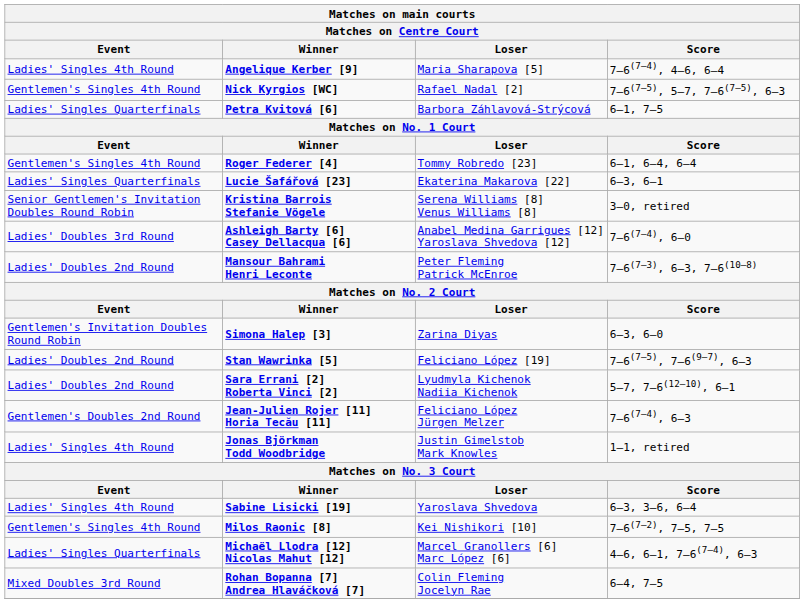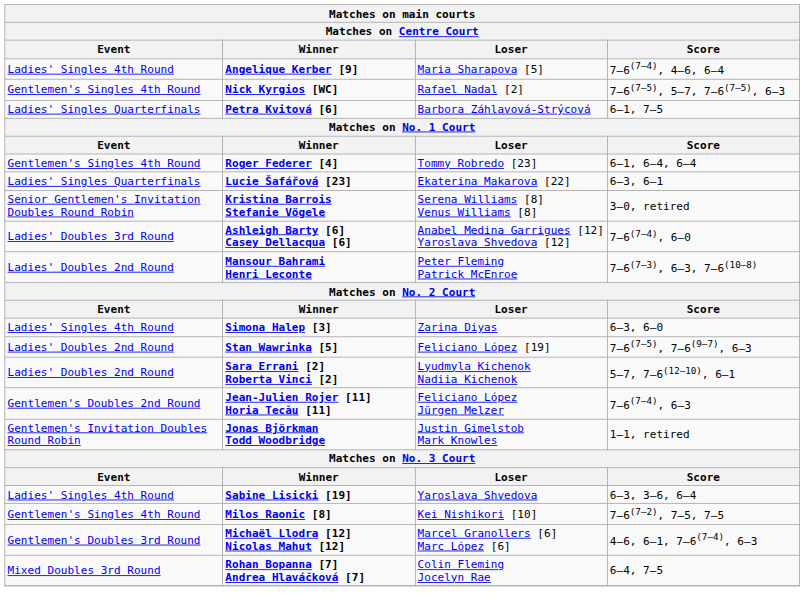Simona Halep [3] | Event: Gentlemen's Invitation Doubles Round Robin -> Ladies' Singles 4th Round
Jonas Björkman Todd Woodbridge | Event: Ladies' Singles 4th Round -> Gentlemen's Invitation Doubles Round Robin
Michaël Llodra [12] Nicolas Mahut [12] | Event: Ladies' Singles Quarterfinals -> Gentlemen's Doubles 3rd Round
